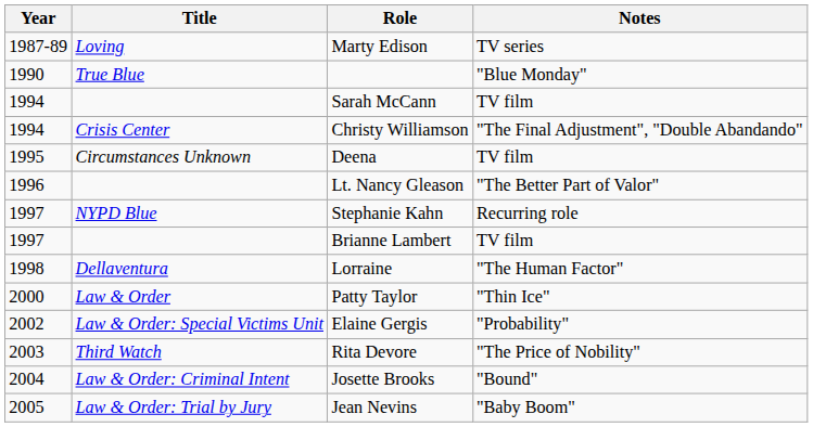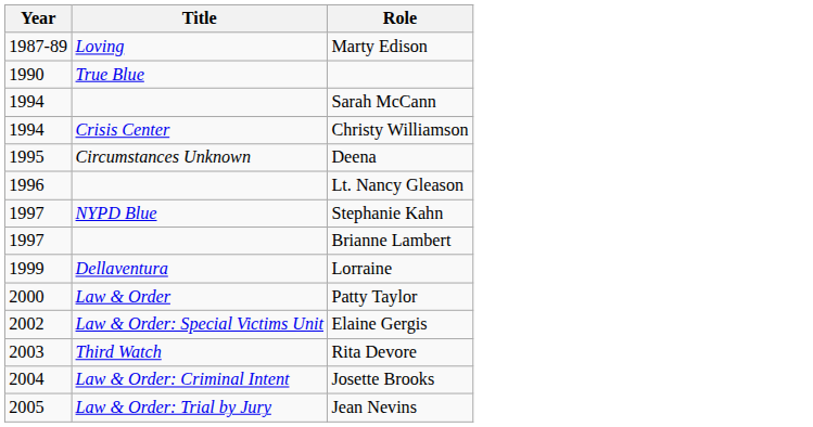- column: Notes | TV series | "Blue Monday" | TV film | "The Final Adjustment", "Double Abandando" | TV film | "The Better Part of Valor" | Recurring role | TV film | "The Human Factor" | "Thin Ice" | "Probability" | "The Price of Nobility" | "Bound" | "Baby Boom"
Lorraine | Year: 1998 -> 1999
